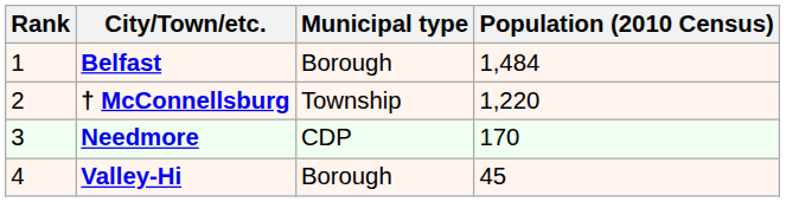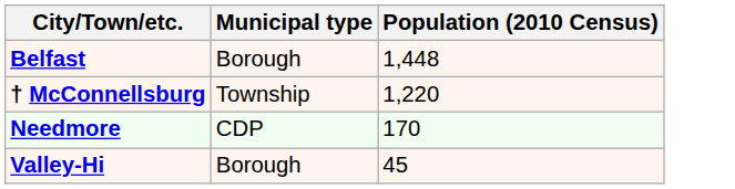- column: Rank | 1 | 2 | 3 | 4
Belfast | Population (2010 Census): 1,484 -> 1,448
